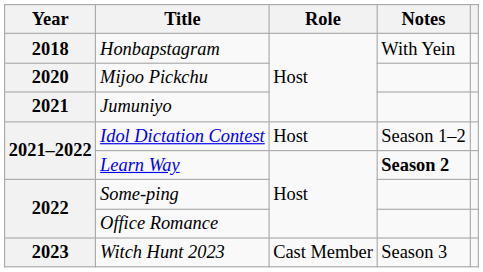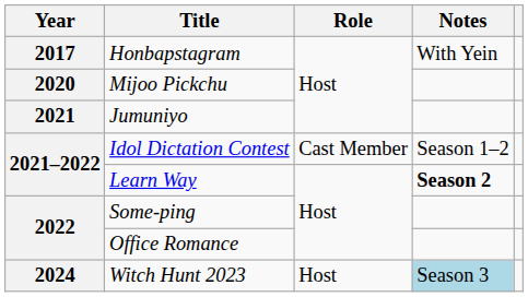Honbapstagram | Year: 2018 -> 2017
Idol Dictation Contest | Role: Host -> Cast Member
Witch Hunt 2023 | Year: 2023 -> 2024
Witch Hunt 2023 | Role: Cast Member -> Host
Witch Hunt 2023 | Notes: no background -> lightblue background
